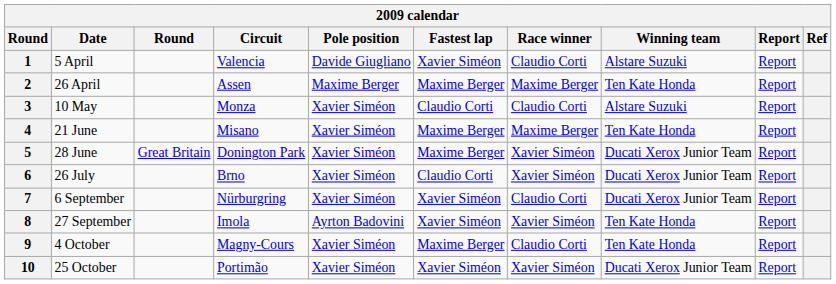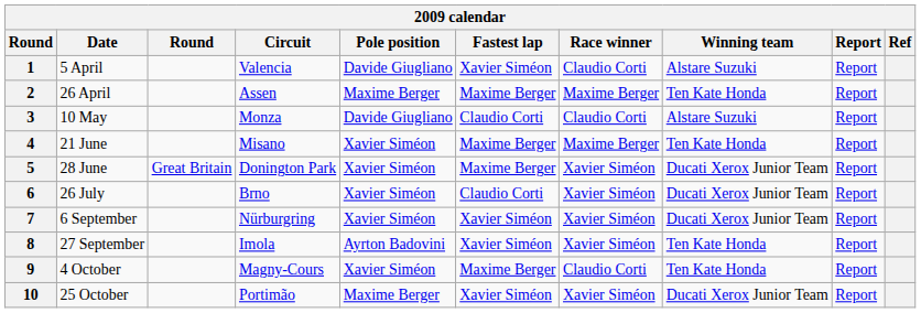3 | Pole position: Xavier Siméon -> Davide Giugliano
7 | Race winner: Claudio Corti -> Xavier Siméon
10 | Pole position: Xavier Siméon -> Maxime Berger
